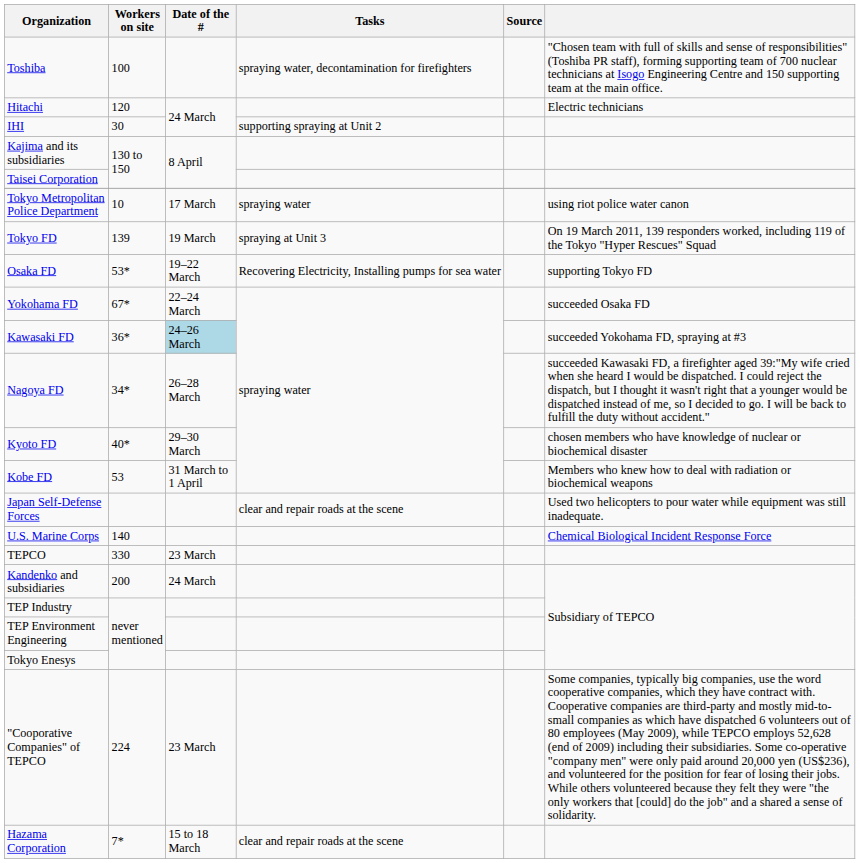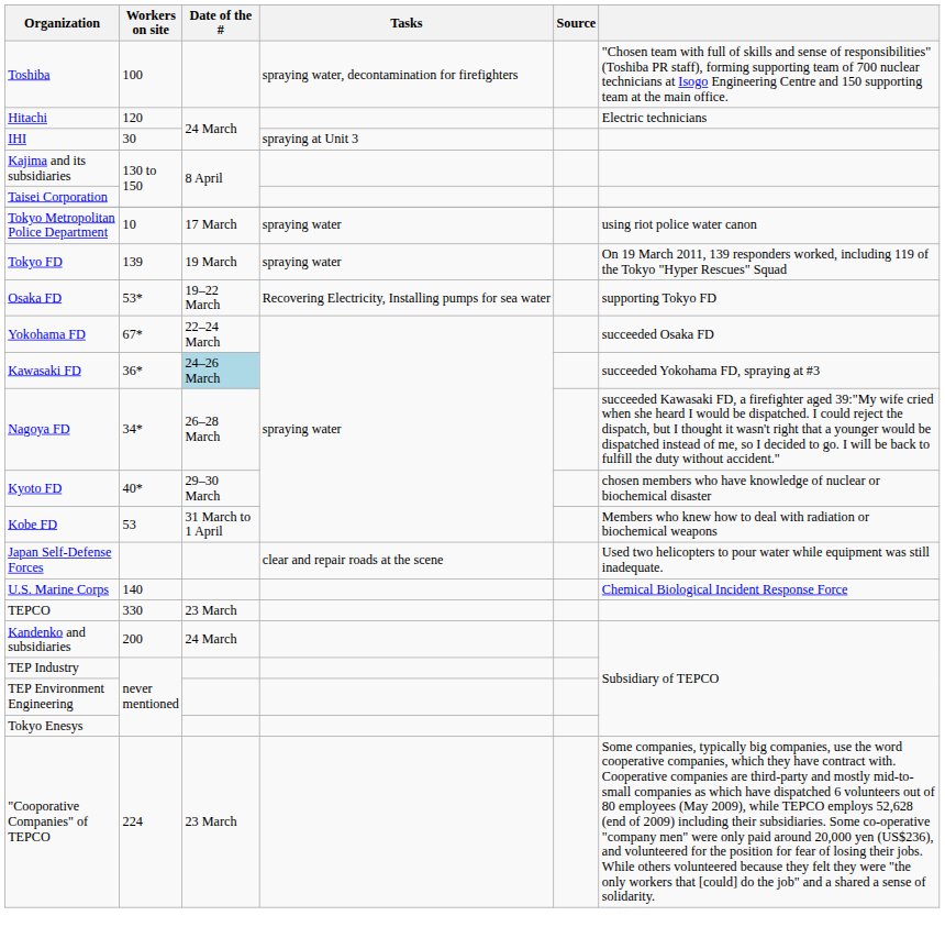IHI | Tasks: supporting spraying at Unit 2 -> spraying at Unit 3
Tokyo FD | Tasks: spraying at Unit 3 -> spraying water
- row: Hazama Corporation | 7* | 15 to 18 March | clear and repair roads at the scene
